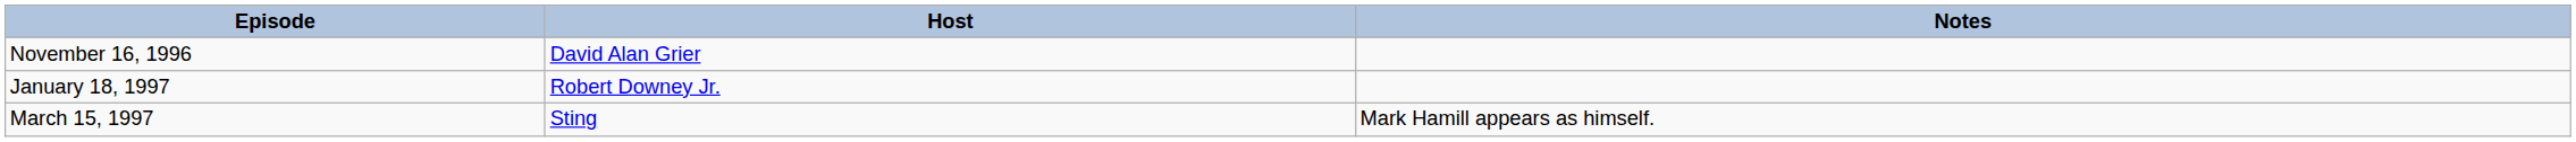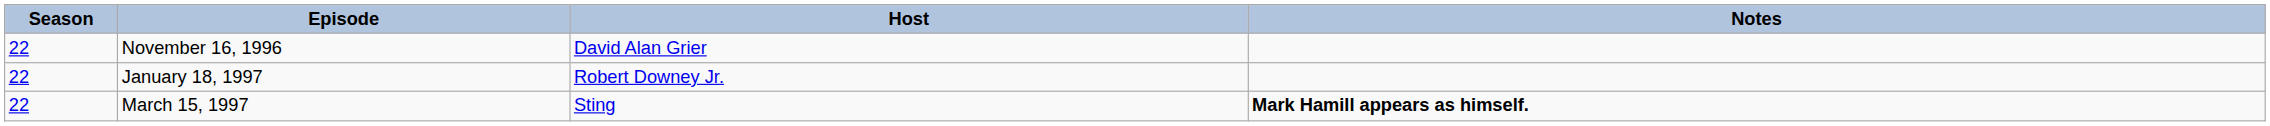+ column: Season | 22 | 22 | 22
March 15, 1997 | Notes: normal -> bold
